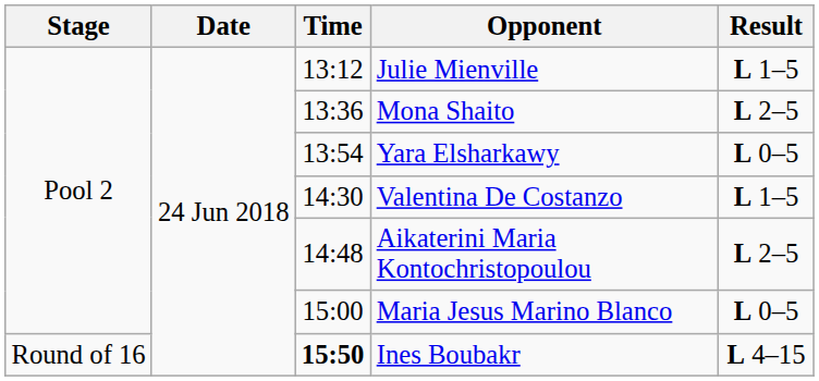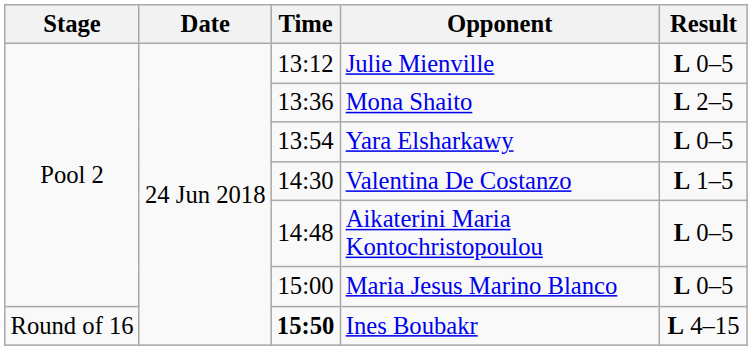Julie Mienville | Result: L 1–5 -> L 0–5
Aikaterini Maria Kontochristopoulou | Result: L 2–5 -> L 0–5
